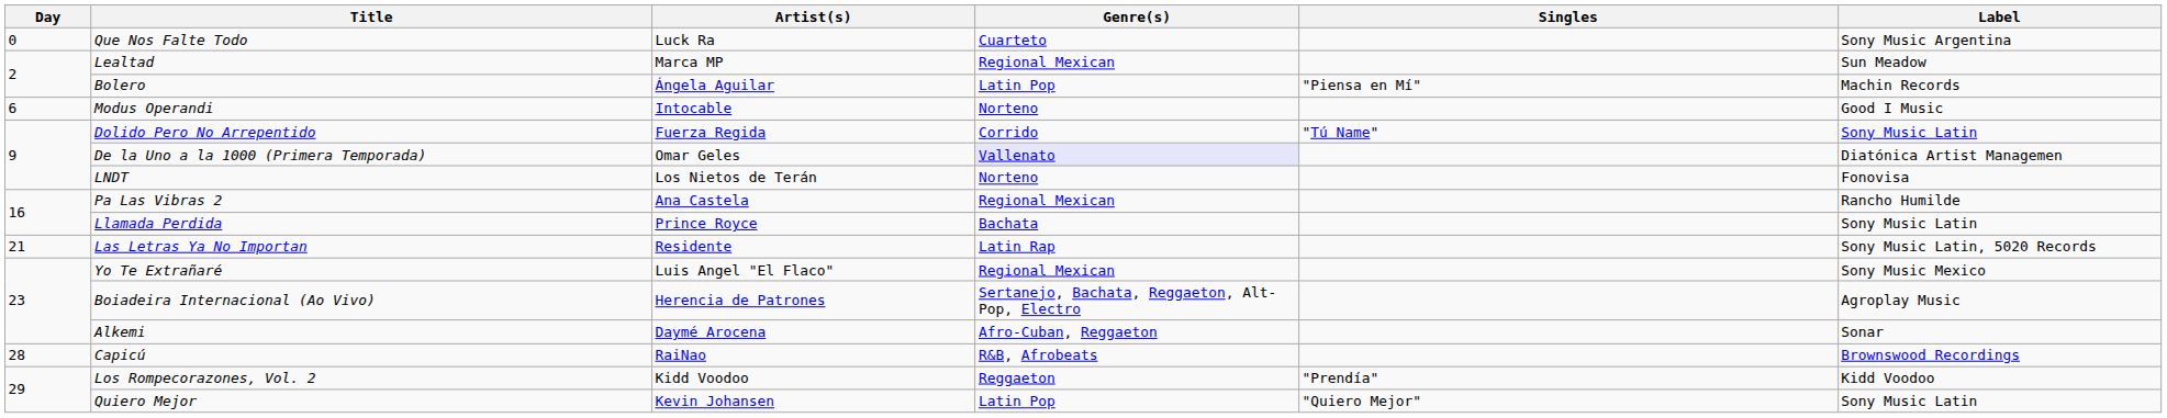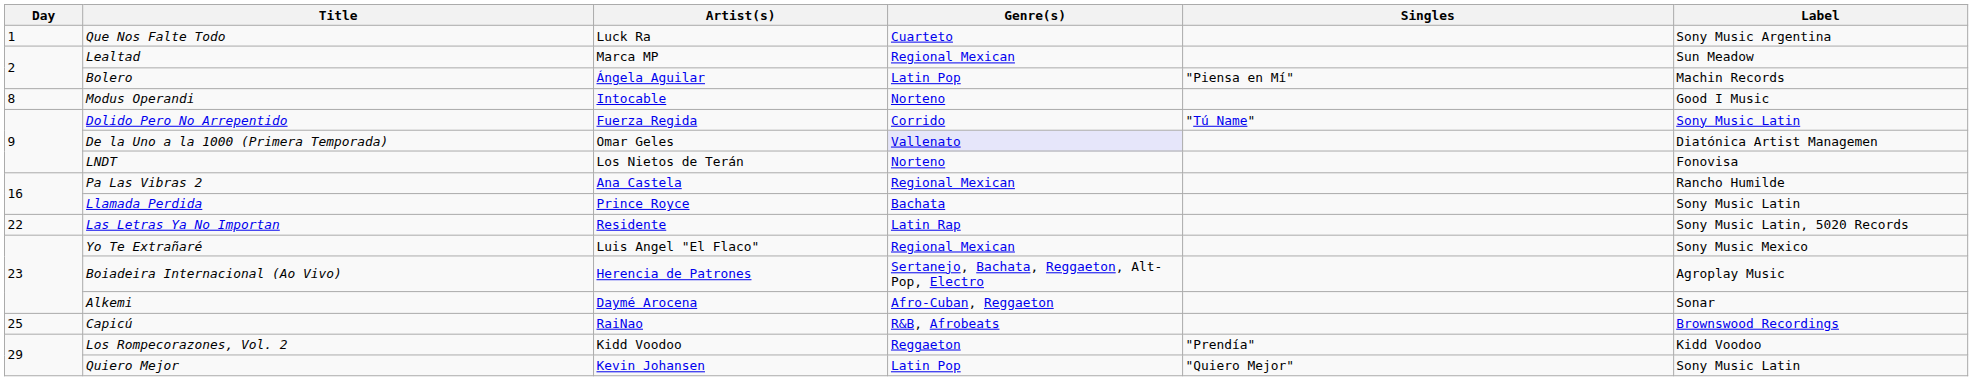Que Nos Falte Todo | Day: 0 -> 1
Modus Operandi | Day: 6 -> 8
Las Letras Ya No Importan | Day: 21 -> 22
Capicú | Day: 28 -> 25
